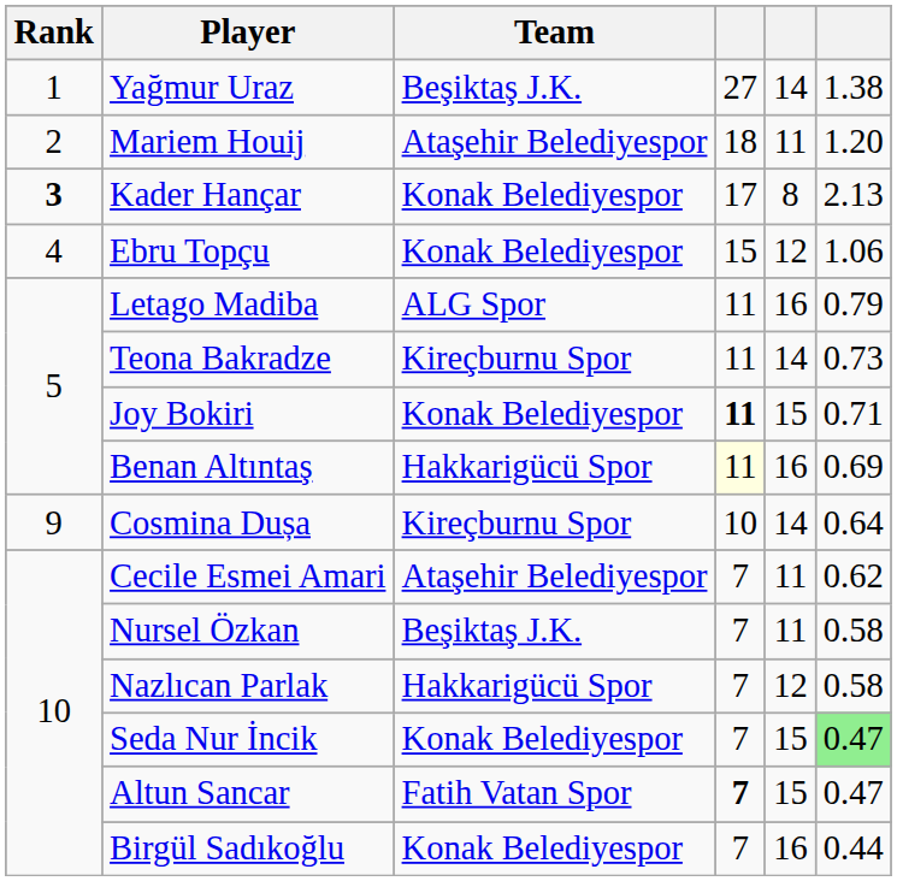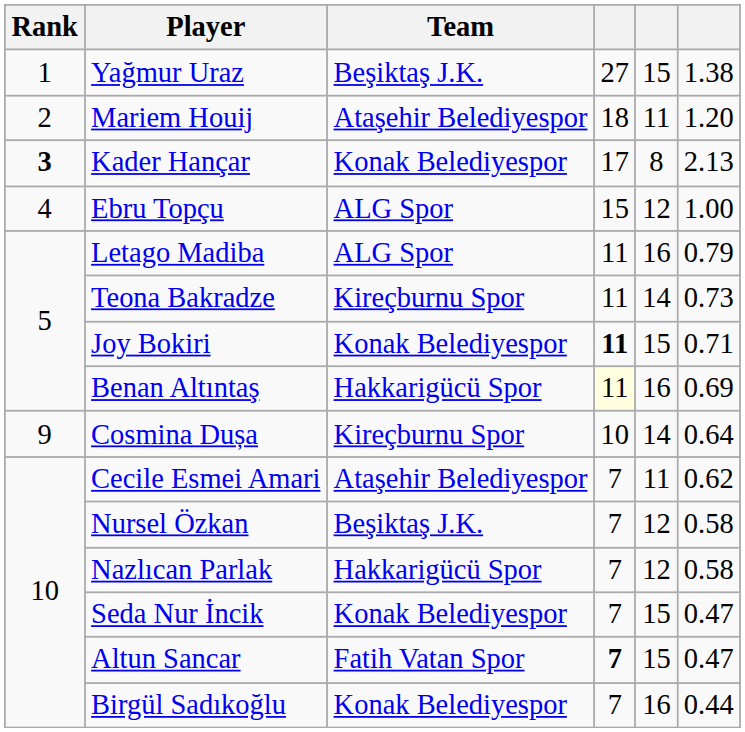Yağmur Uraz | column 5: 14 -> 15
Ebru Topçu | Team: Konak Belediyespor -> ALG Spor
Ebru Topçu | column 6: 1.06 -> 1.00
Nursel Özkan | column 5: 11 -> 12
Seda Nur İncik | column 6: lightgreen background -> no background
